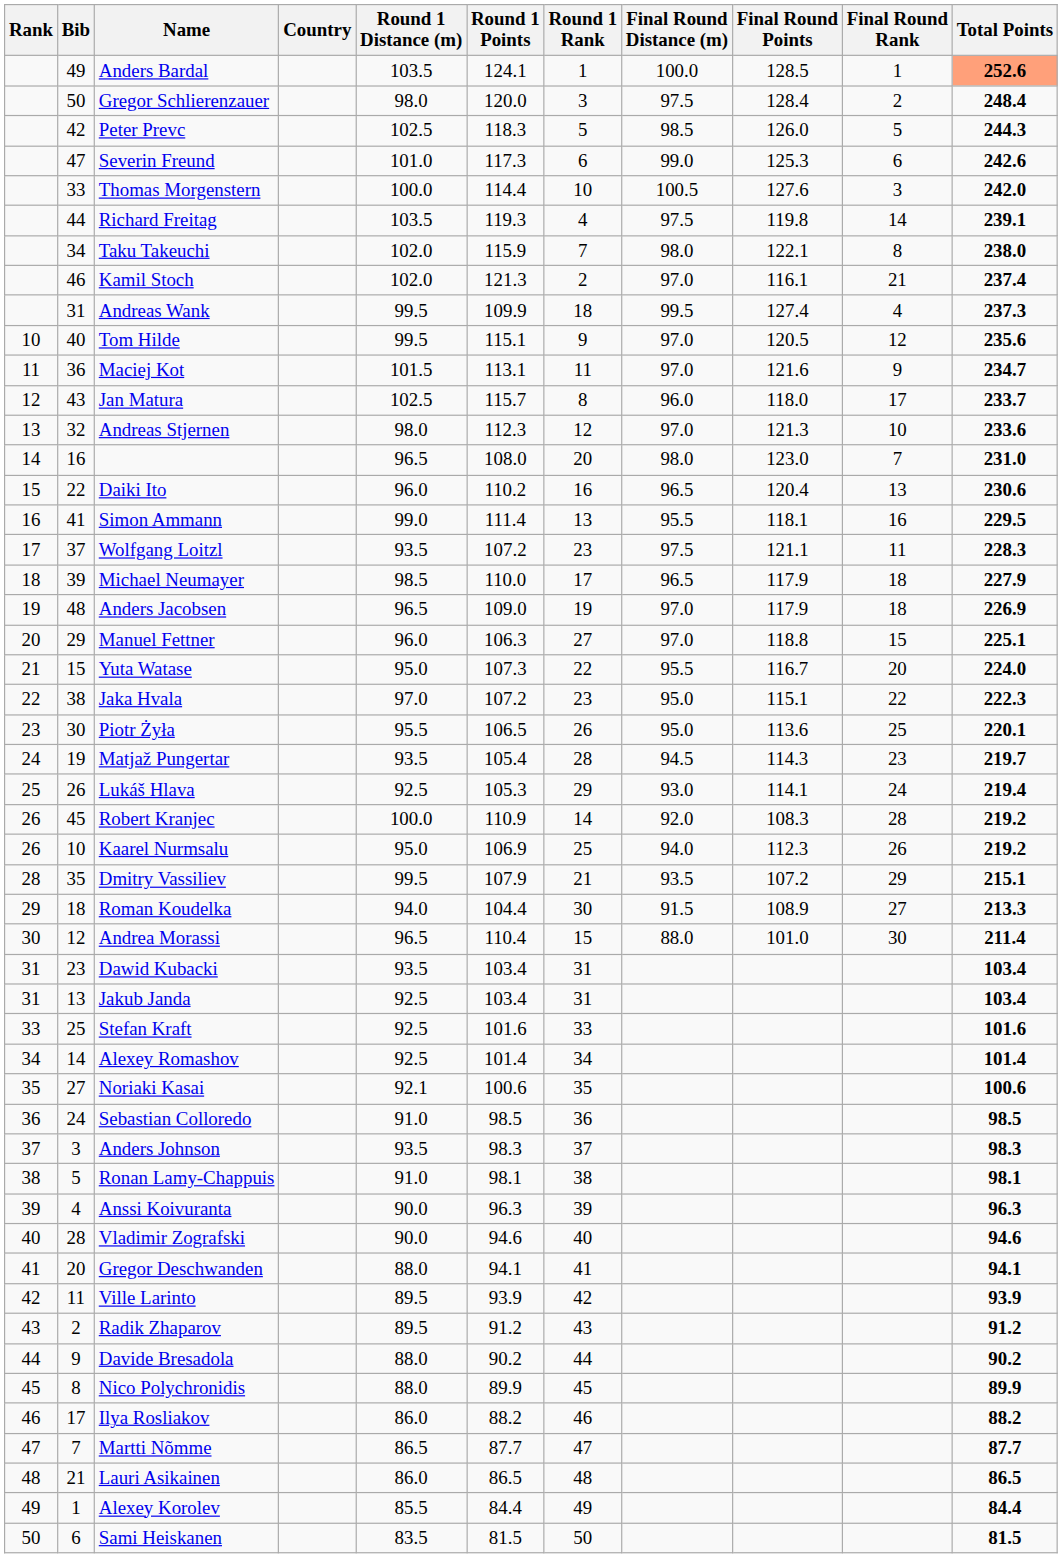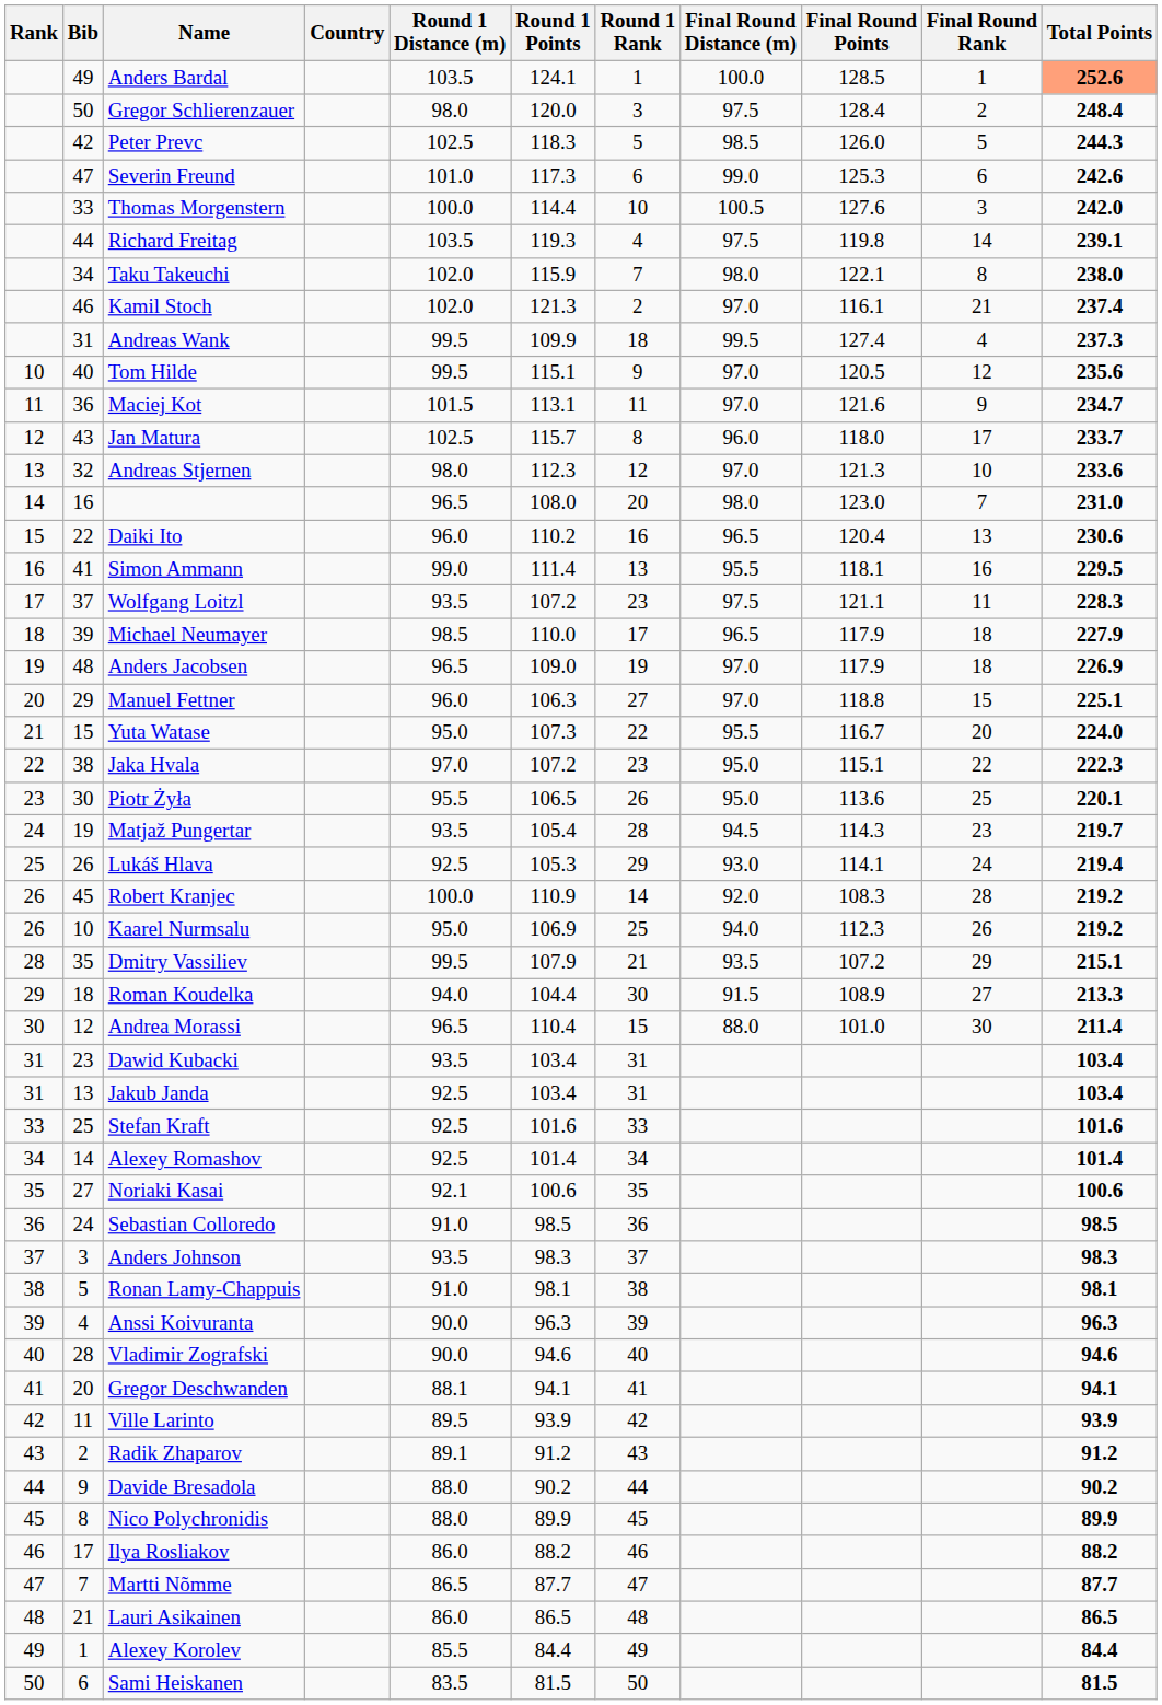Gregor Deschwanden | Round 1 Distance (m): 88.0 -> 88.1
Radik Zhaparov | Round 1 Distance (m): 89.5 -> 89.1
